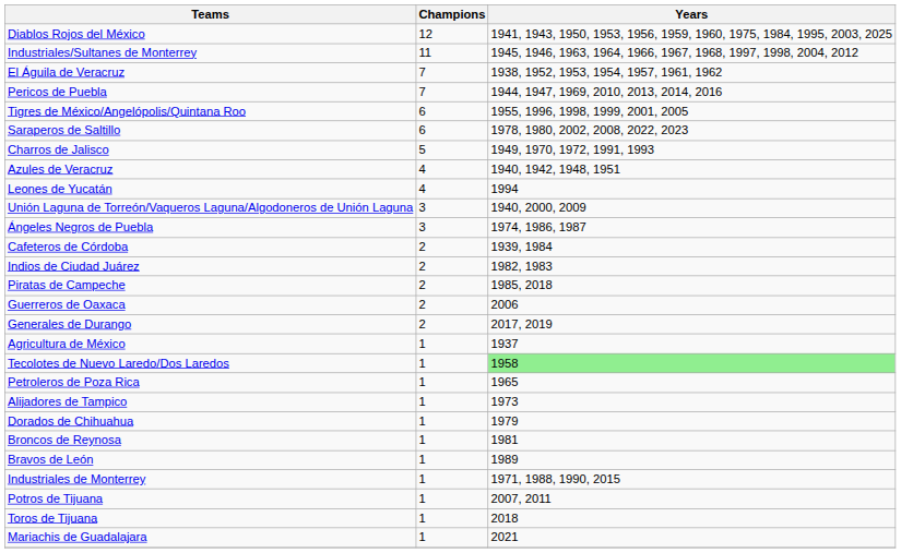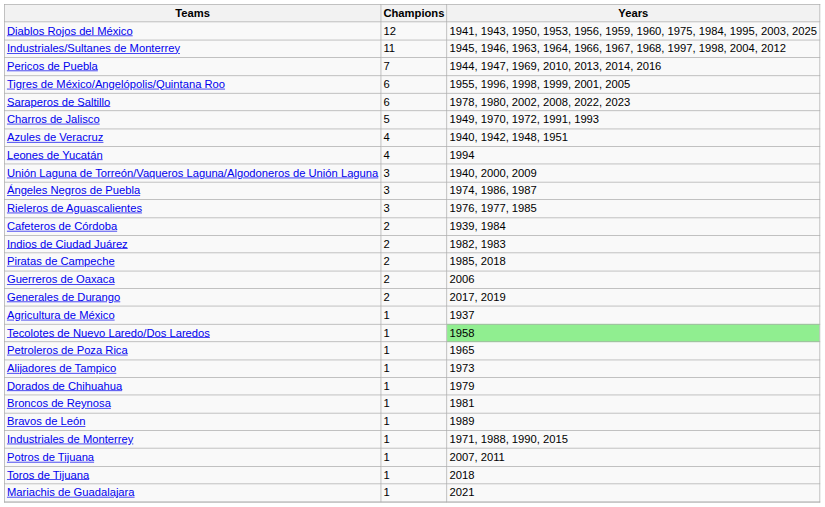- row: El Águila de Veracruz | 7 | 1938, 1952, 1953, 1954, 1957, 1961, 1962
+ row: Rieleros de Aguascalientes | 3 | 1976, 1977, 1985
